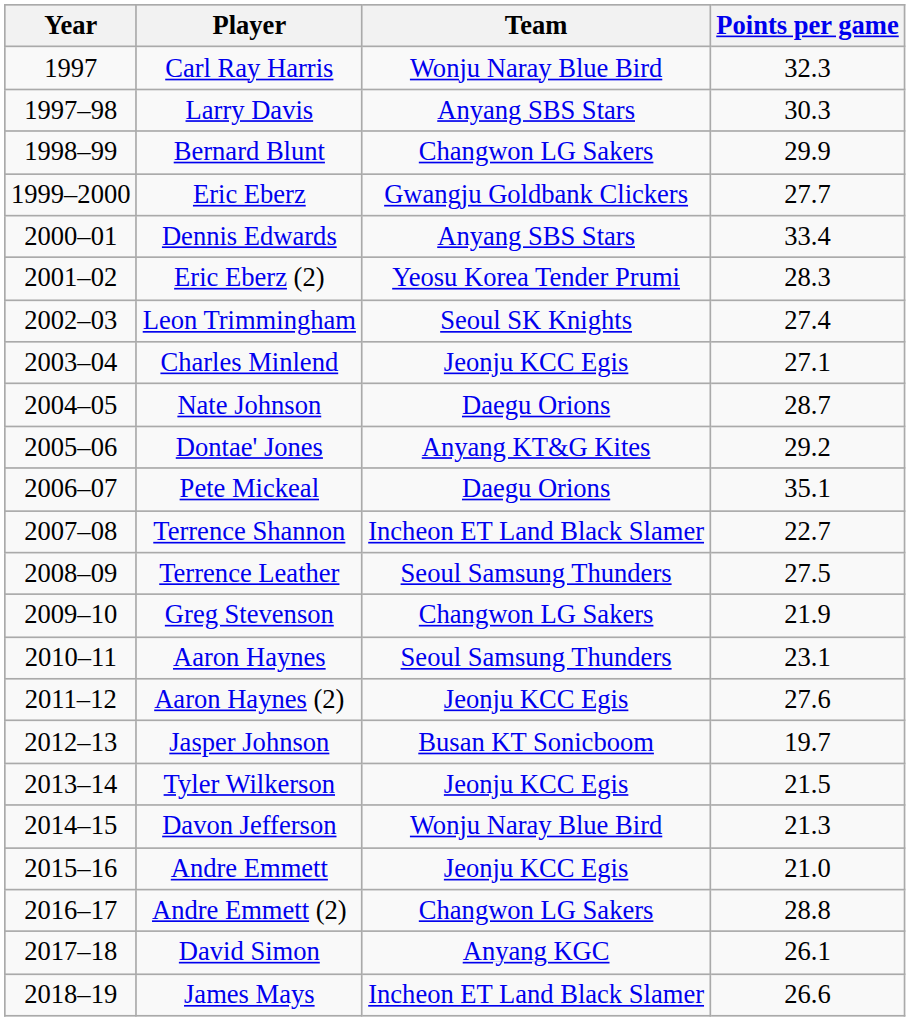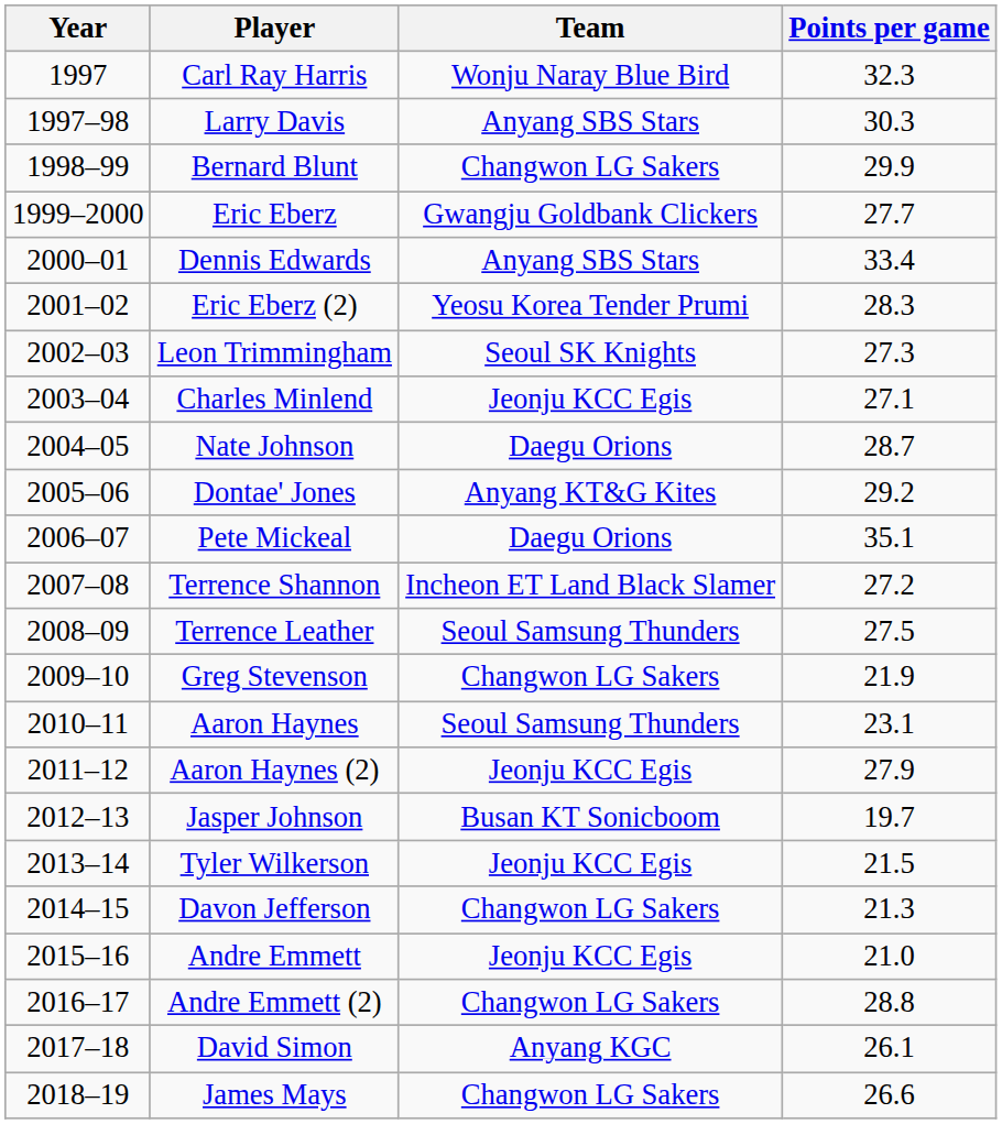Leon Trimmingham | Points per game: 27.4 -> 27.3
Terrence Shannon | Points per game: 22.7 -> 27.2
Aaron Haynes (2) | Points per game: 27.6 -> 27.9
Davon Jefferson | Team: Wonju Naray Blue Bird -> Changwon LG Sakers
James Mays | Team: Incheon ET Land Black Slamer -> Changwon LG Sakers
